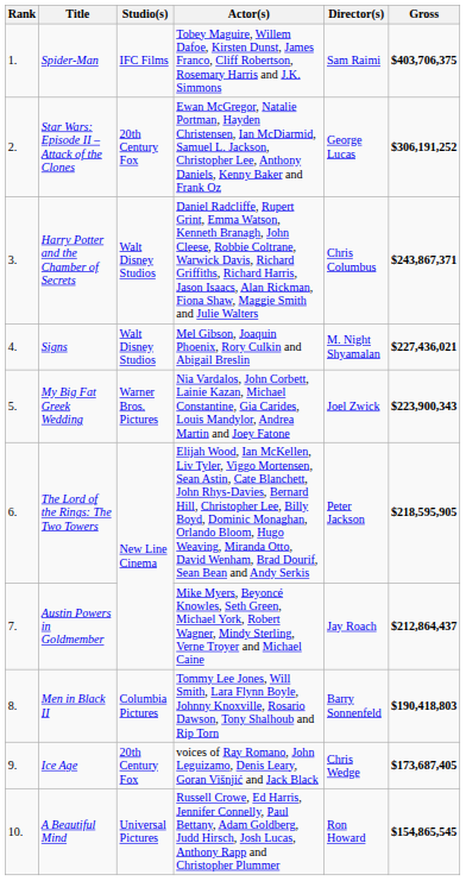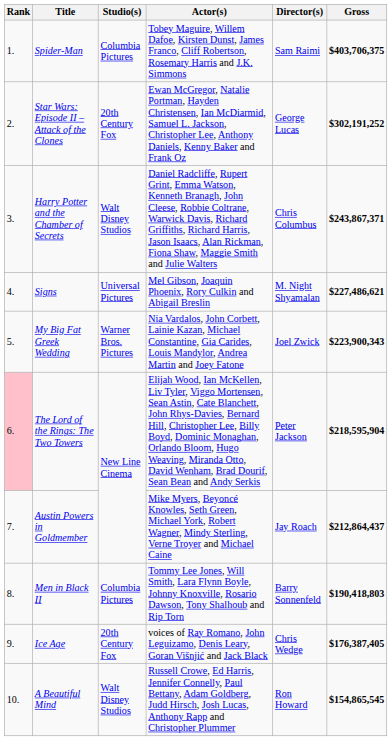Spider-Man | Studio(s): IFC Films -> Columbia Pictures
Star Wars: Episode II – Attack of the Clones | Gross: $306,191,252 -> $302,191,252
Signs | Studio(s): Walt Disney Studios -> Universal Pictures
Signs | Gross: $227,436,021 -> $227,486,621
The Lord of the Rings: The Two Towers | Rank: no background -> pink background
The Lord of the Rings: The Two Towers | Gross: $218,595,905 -> $218,595,904
Ice Age | Gross: $173,687,405 -> $176,387,405
A Beautiful Mind | Studio(s): Universal Pictures -> Walt Disney Studios
